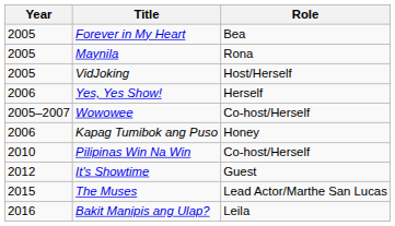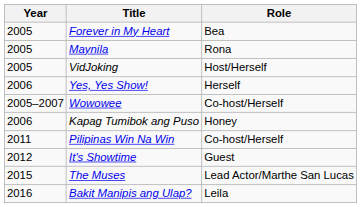Pilipinas Win Na Win | Year: 2010 -> 2011
